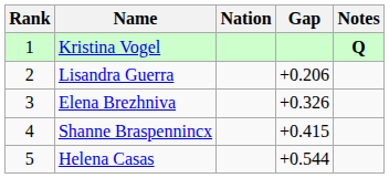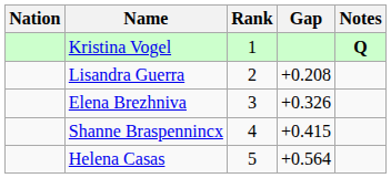columns swapped: Rank <-> Nation
Lisandra Guerra | Gap: +0.206 -> +0.208
Helena Casas | Gap: +0.544 -> +0.564
